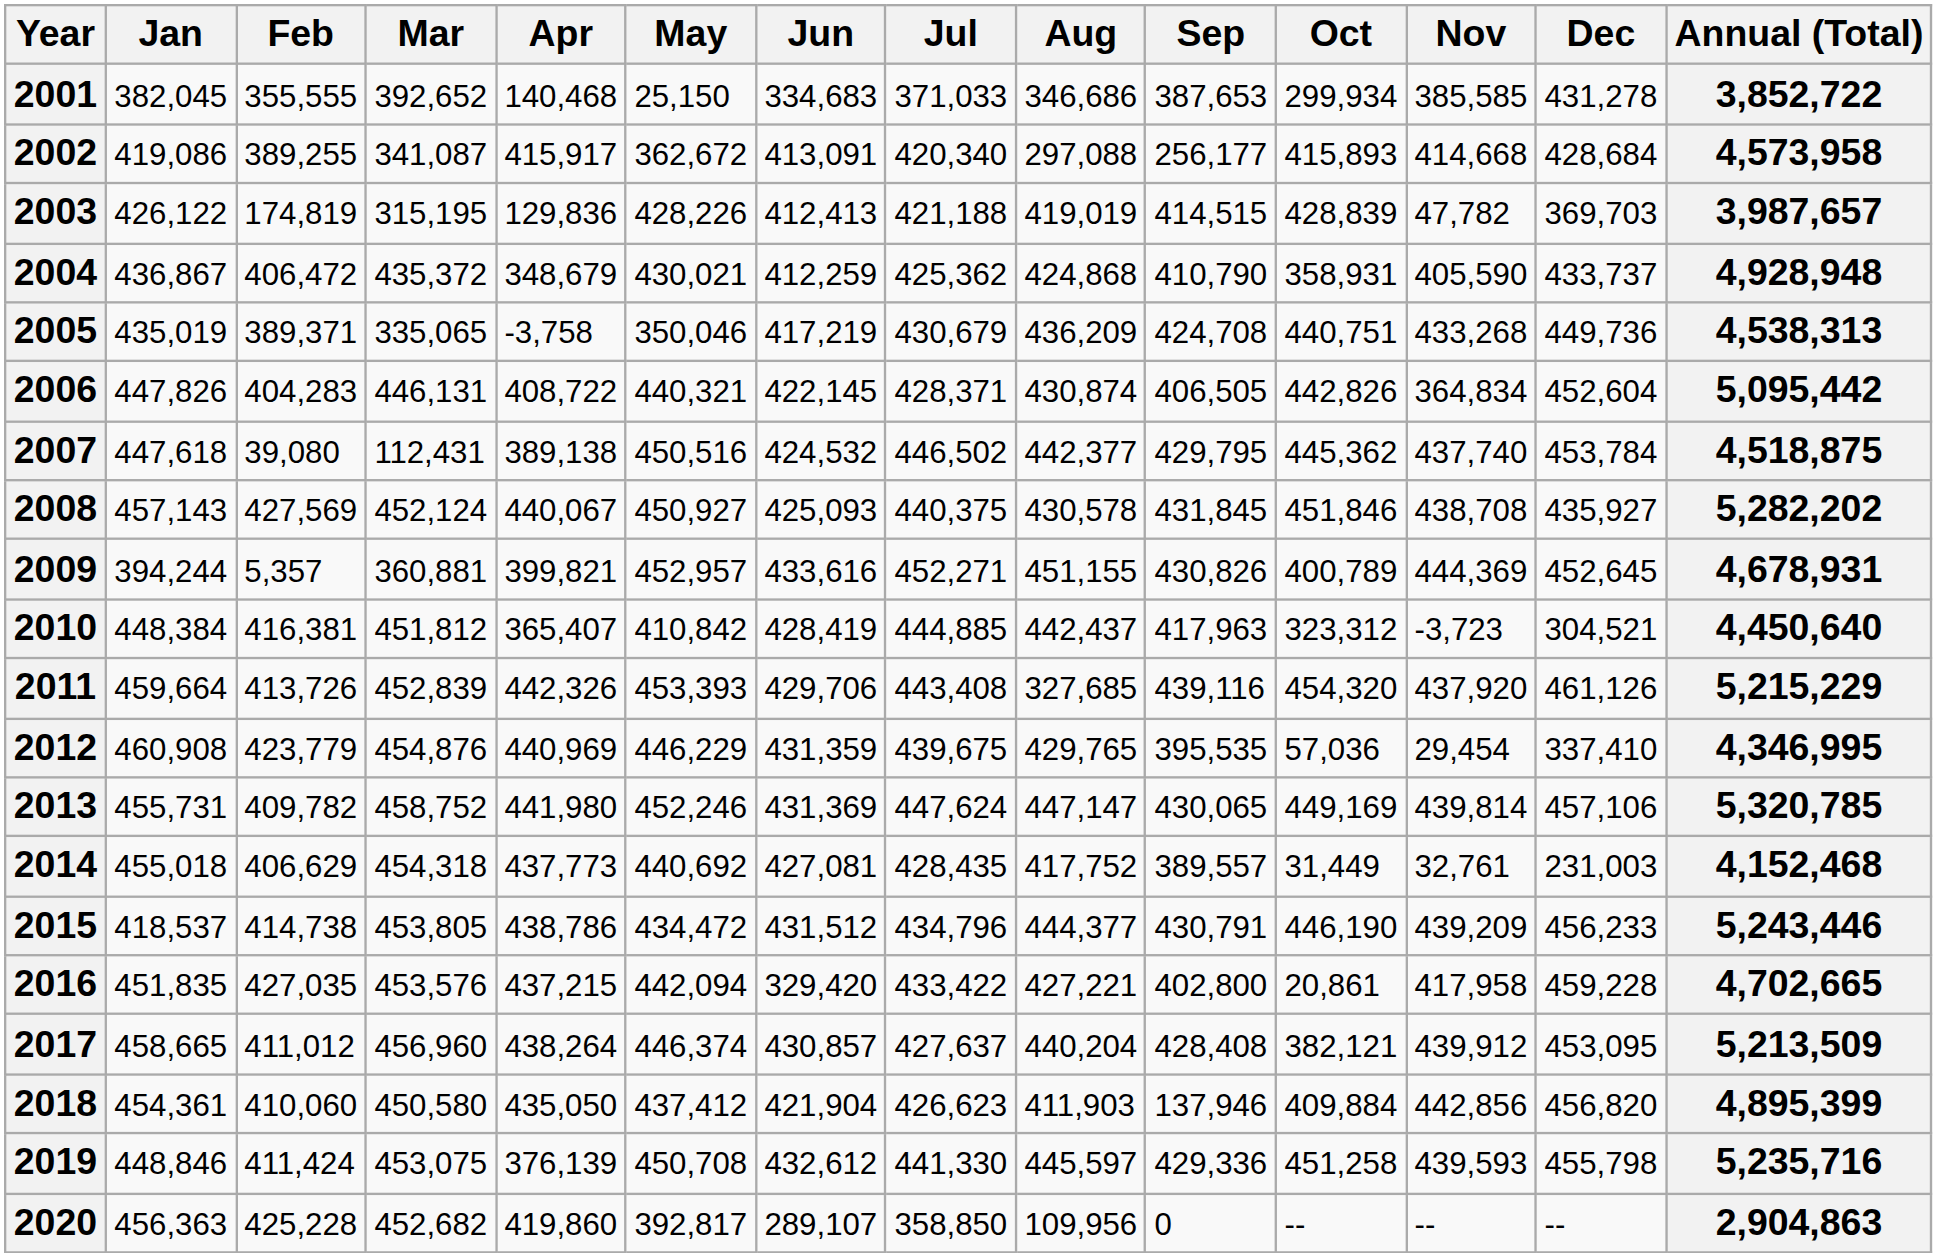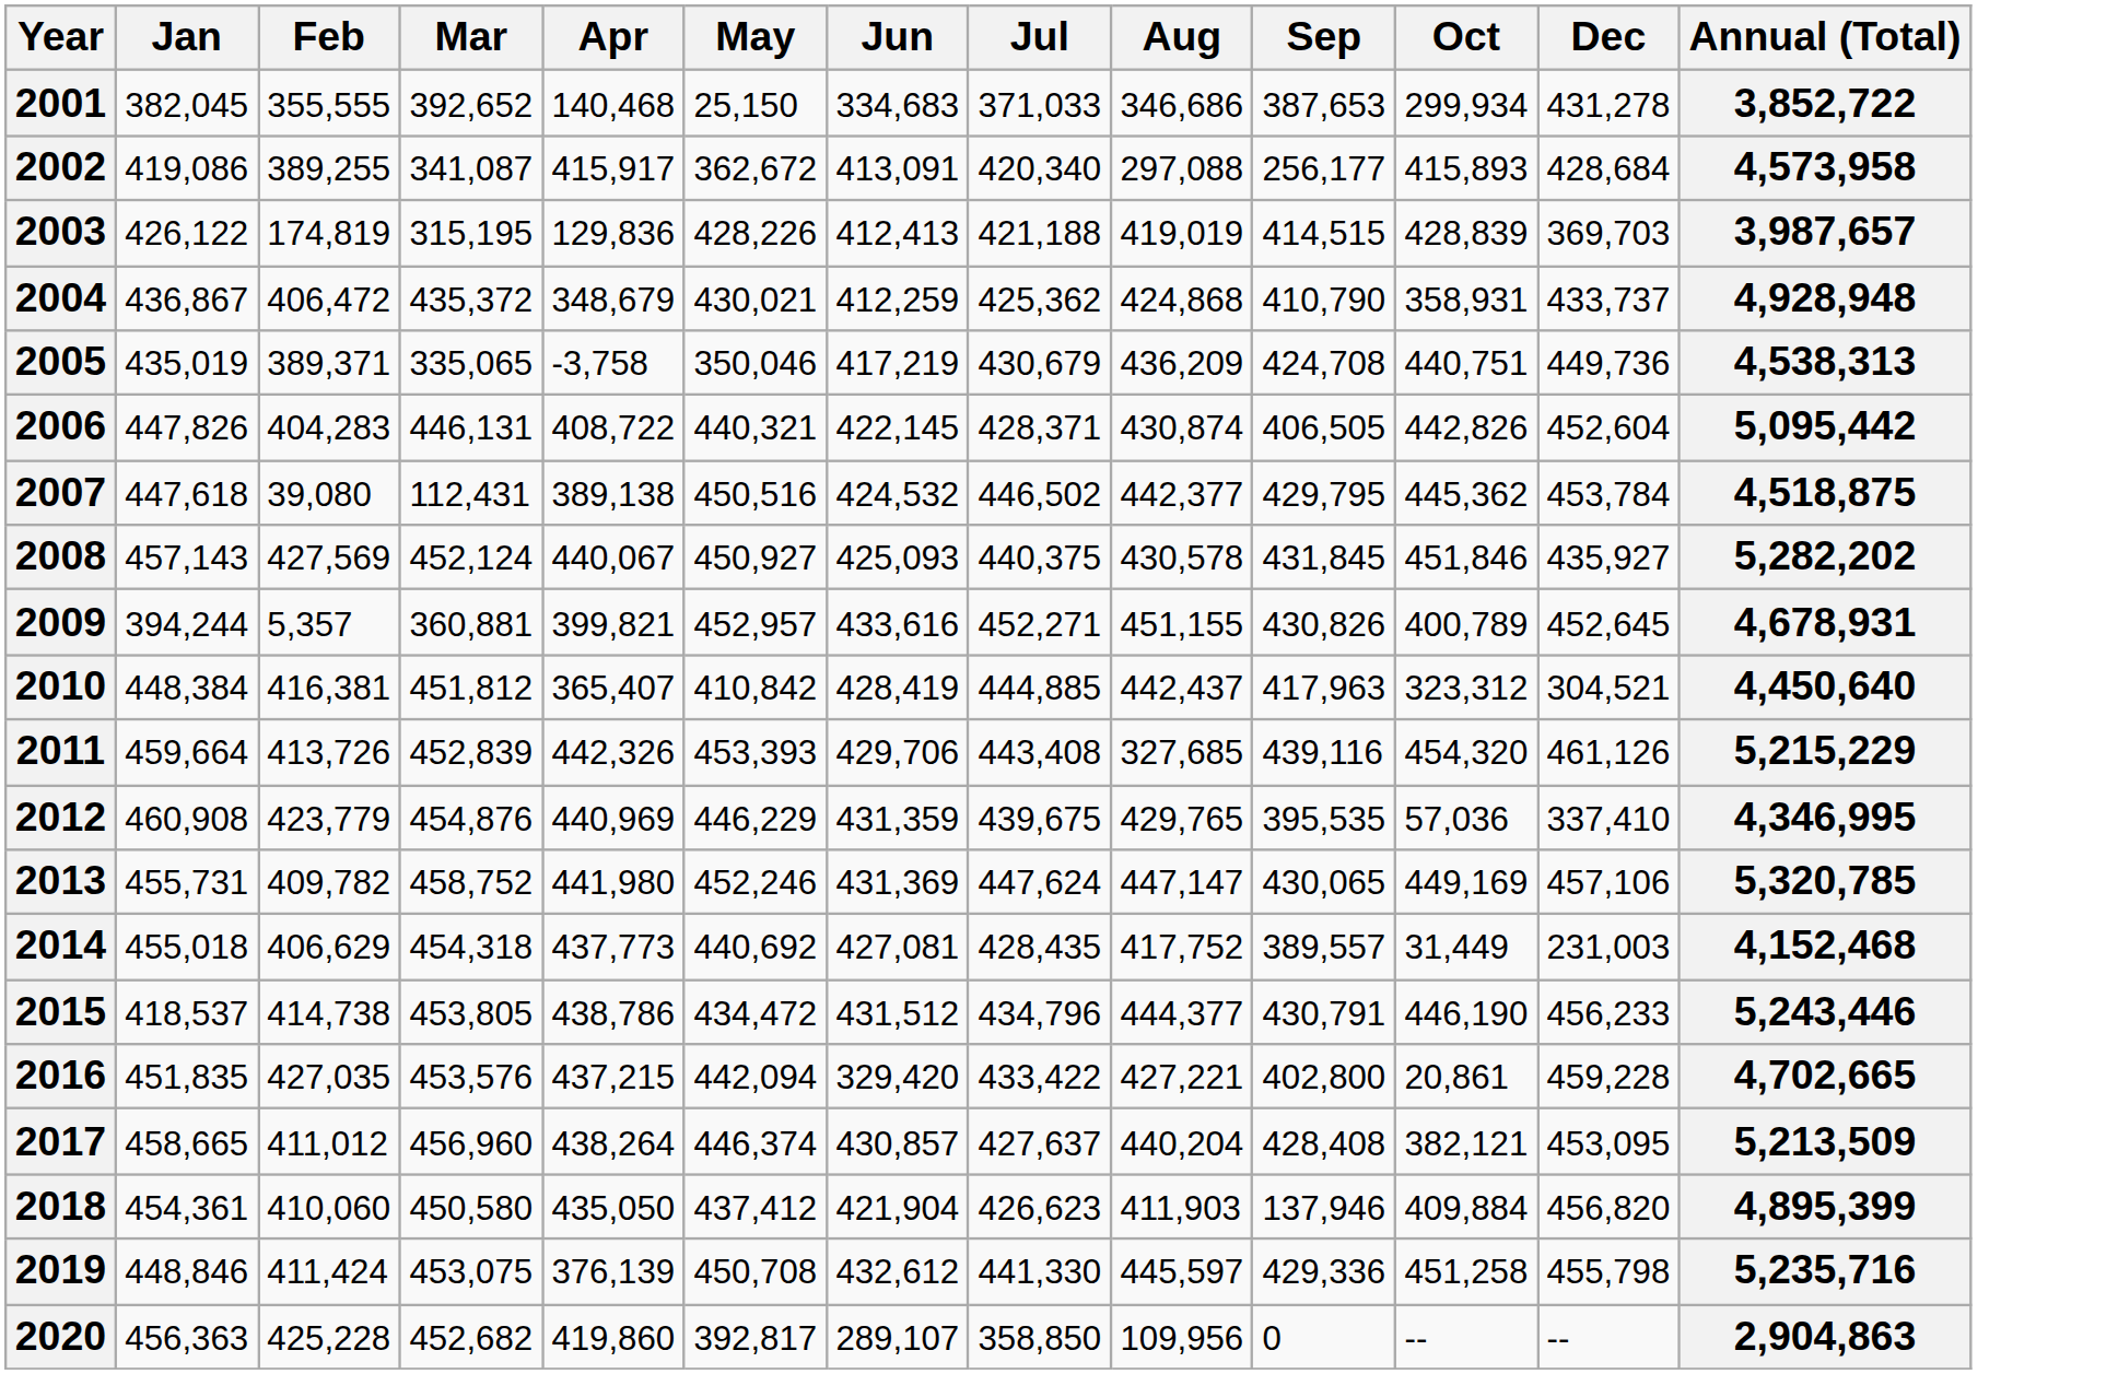- column: Nov | 385,585 | 414,668 | 47,782 | 405,590 | 433,268 | 364,834 | 437,740 | 438,708 | 444,369 | -3,723 | 437,920 | 29,454 | 439,814 | 32,761 | 439,209 | 417,958 | 439,912 | 442,856 | 439,593 | --
